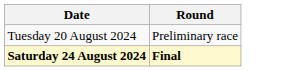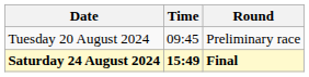+ column: Time | 09:45 | 15:49
